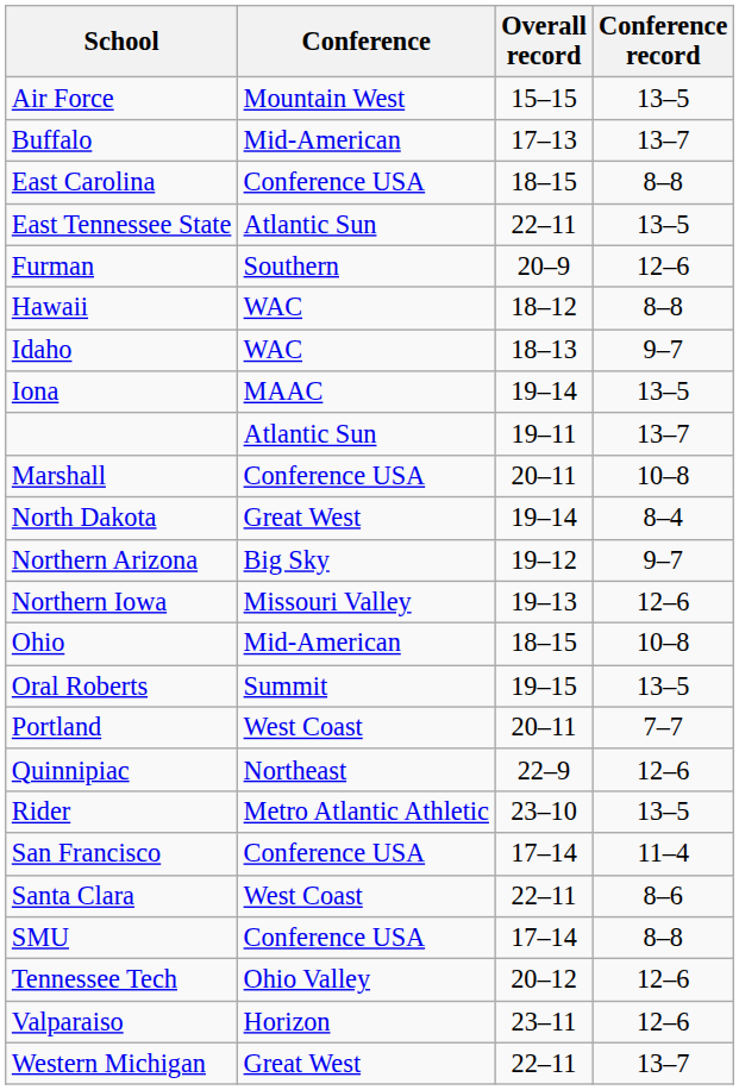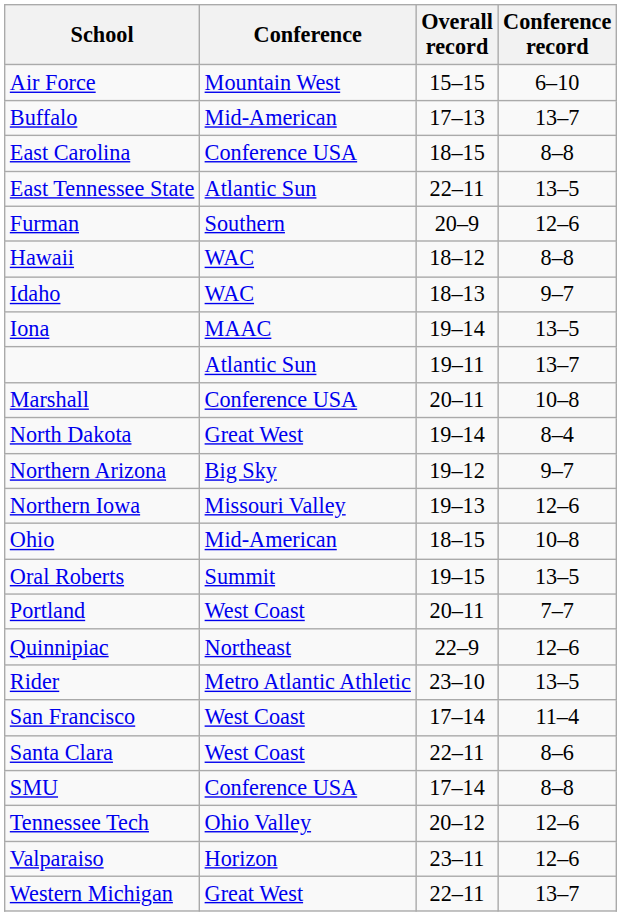Air Force | Conference record: 13–5 -> 6–10
San Francisco | Conference: Conference USA -> West Coast
